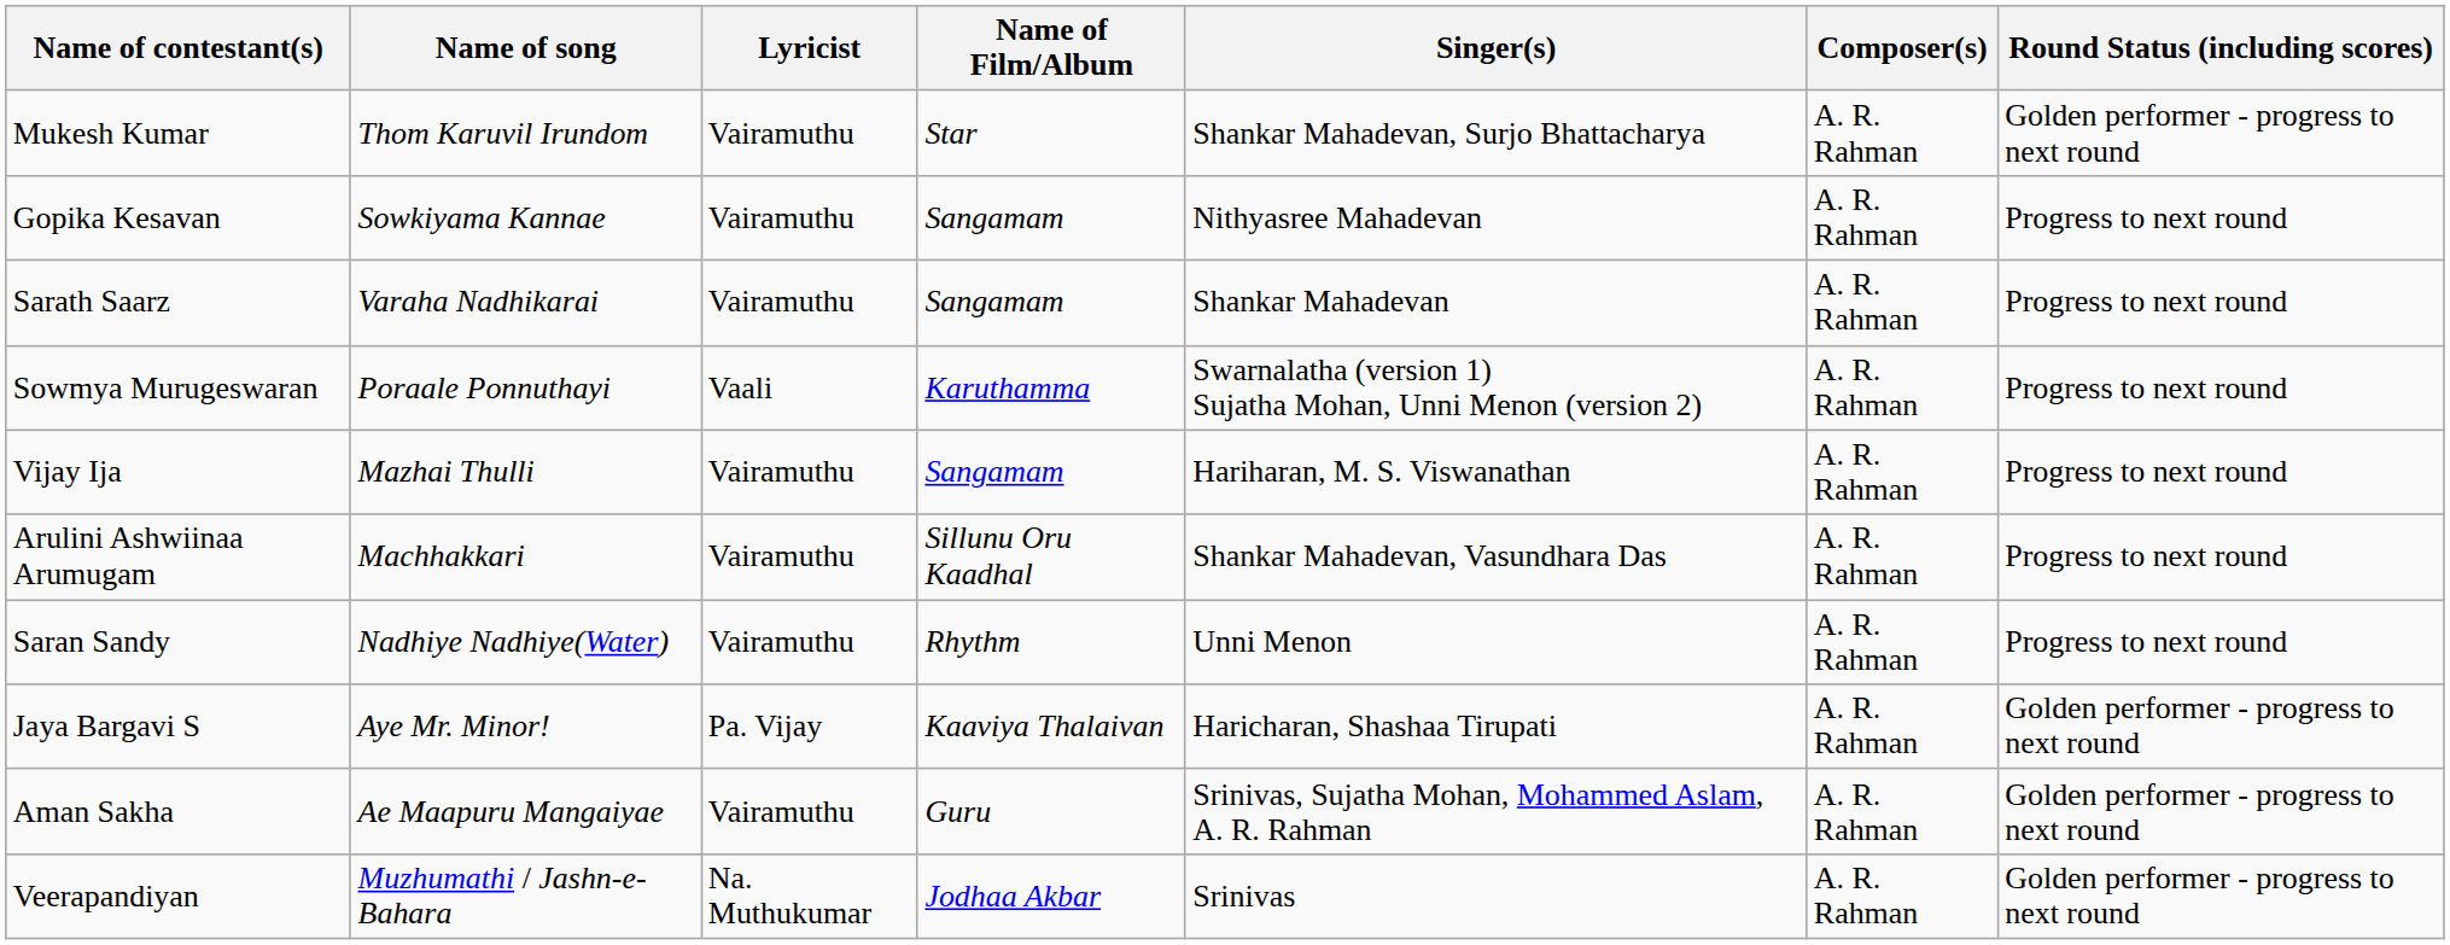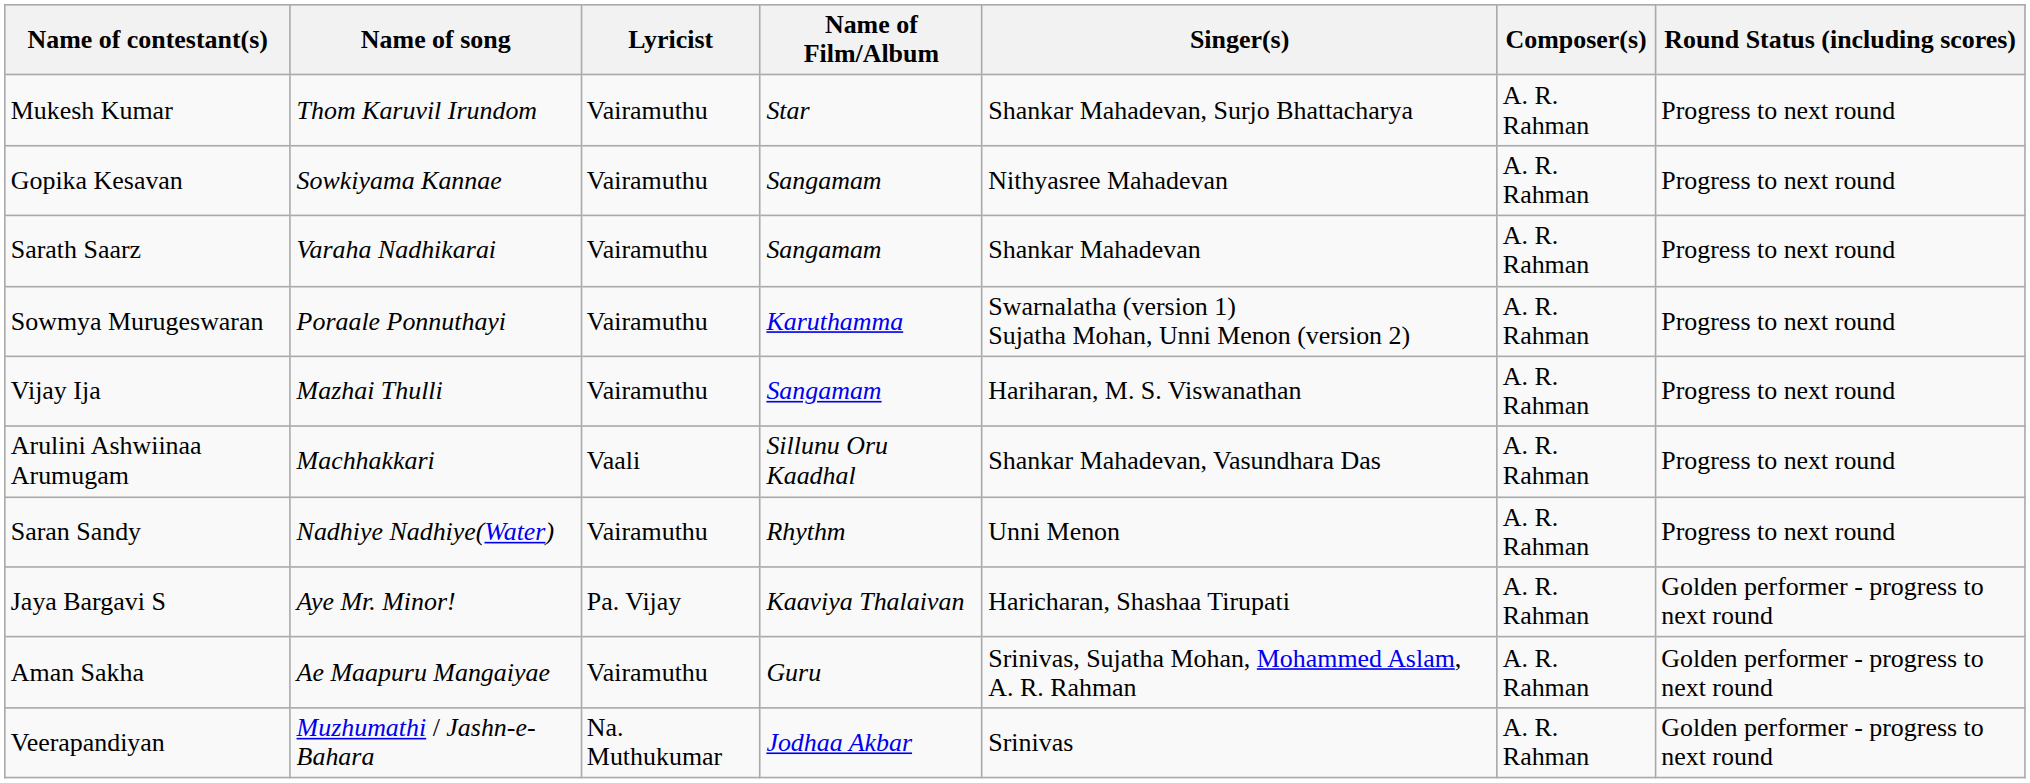Mukesh Kumar | Round Status (including scores): Golden performer - progress to next round -> Progress to next round
Sowmya Murugeswaran | Lyricist: Vaali -> Vairamuthu
Arulini Ashwiinaa Arumugam | Lyricist: Vairamuthu -> Vaali
